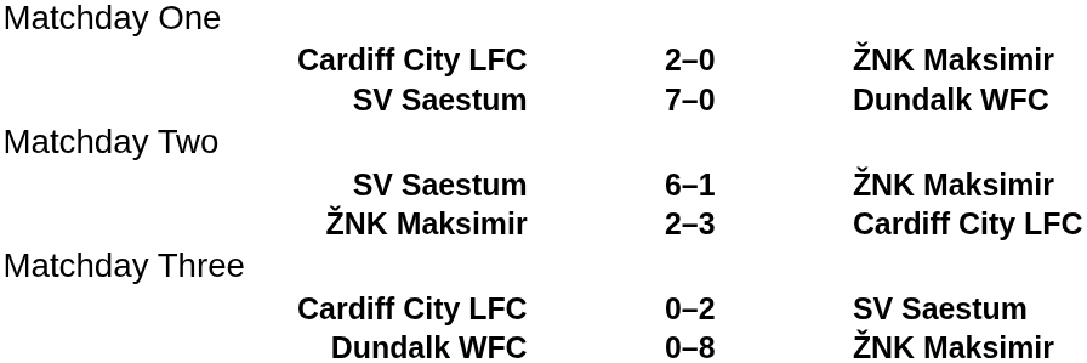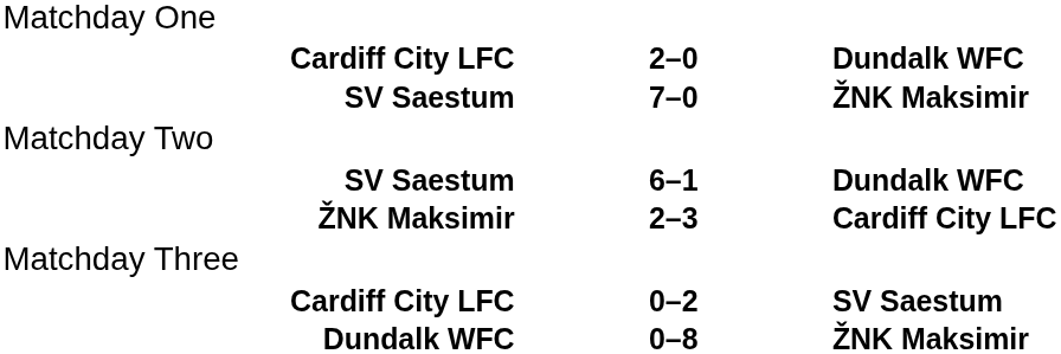Cardiff City LFC / 2–0 | column 3: ŽNK Maksimir -> Dundalk WFC
SV Saestum / 7–0 | column 3: Dundalk WFC -> ŽNK Maksimir
SV Saestum / 6–1 | column 3: ŽNK Maksimir -> Dundalk WFC
